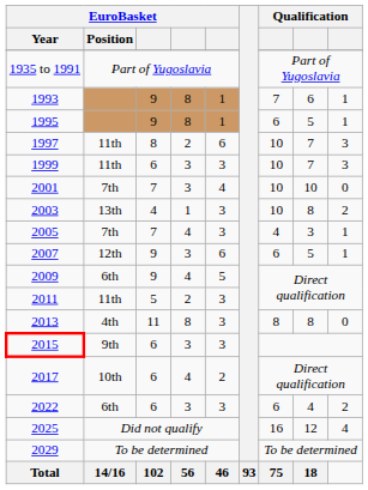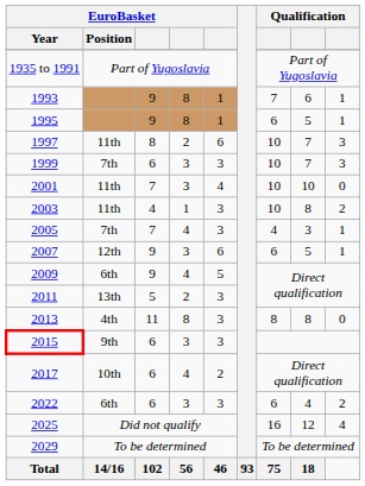1999 | EuroBasket / Position: 11th -> 7th
2001 | EuroBasket / Position: 7th -> 11th
2003 | EuroBasket / Position: 13th -> 11th
2011 | EuroBasket / Position: 11th -> 13th
